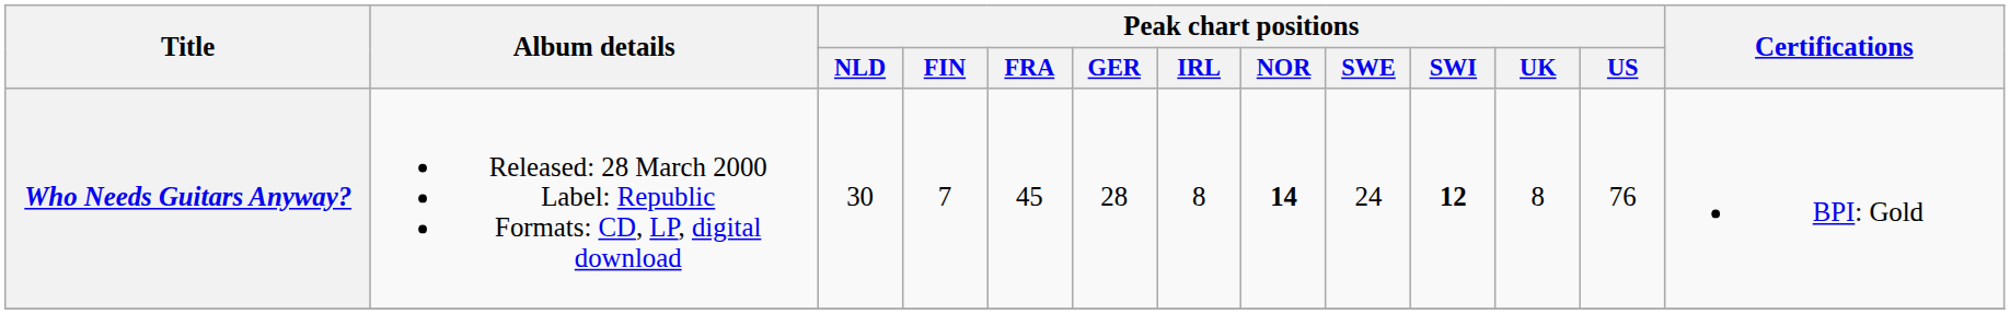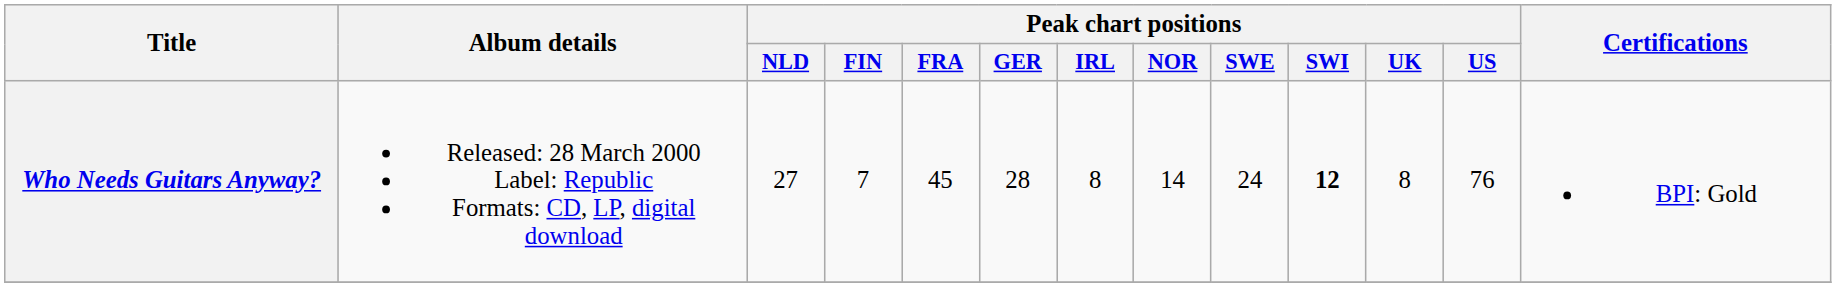Who Needs Guitars Anyway? | Peak chart positions / NLD: 30 -> 27
Who Needs Guitars Anyway? | Peak chart positions / NOR: bold -> normal
